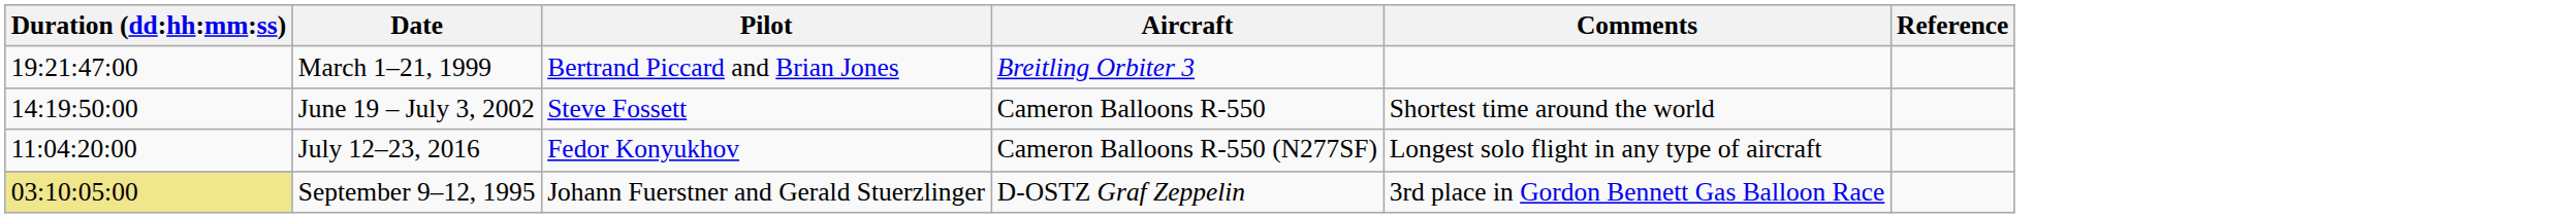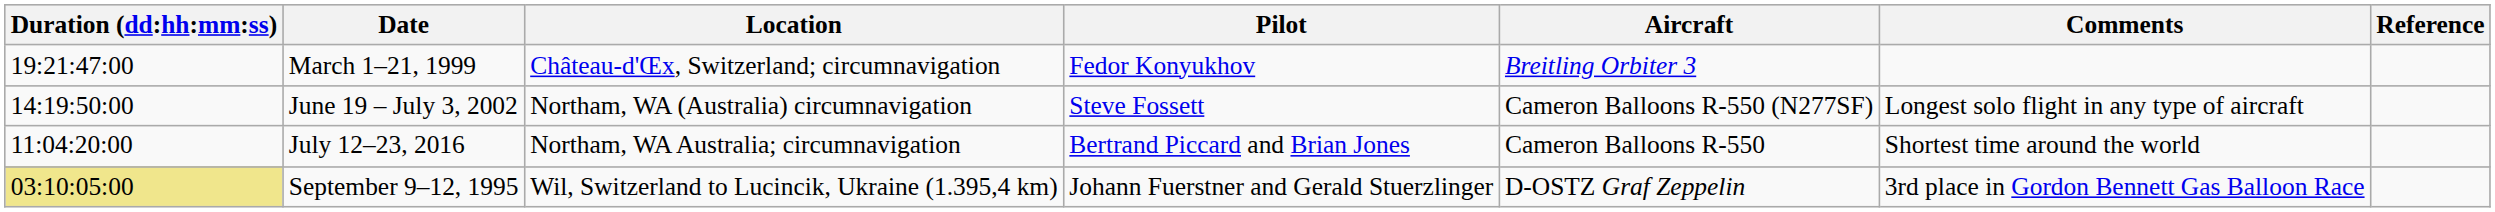+ column: Location | Château-d'Œx, Switzerland; circumnavigation | Northam, WA (Australia) circumnavigation | Northam, WA Australia; circumnavigation | Wil, Switzerland to Lucincik, Ukraine (1.395,4 km)
March 1–21, 1999 | Pilot: Bertrand Piccard and Brian Jones -> Fedor Konyukhov
June 19 – July 3, 2002 | Aircraft: Cameron Balloons R-550 -> Cameron Balloons R-550 (N277SF)
June 19 – July 3, 2002 | Comments: Shortest time around the world -> Longest solo flight in any type of aircraft
July 12–23, 2016 | Pilot: Fedor Konyukhov -> Bertrand Piccard and Brian Jones
July 12–23, 2016 | Aircraft: Cameron Balloons R-550 (N277SF) -> Cameron Balloons R-550
July 12–23, 2016 | Comments: Longest solo flight in any type of aircraft -> Shortest time around the world
